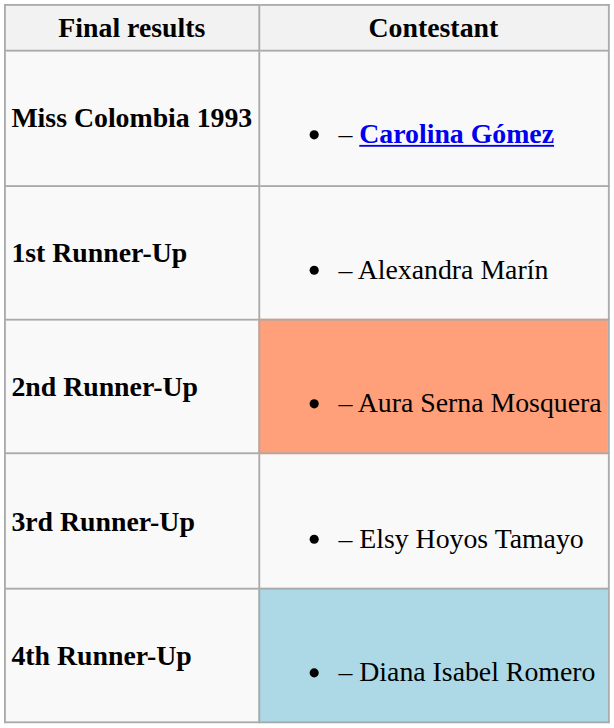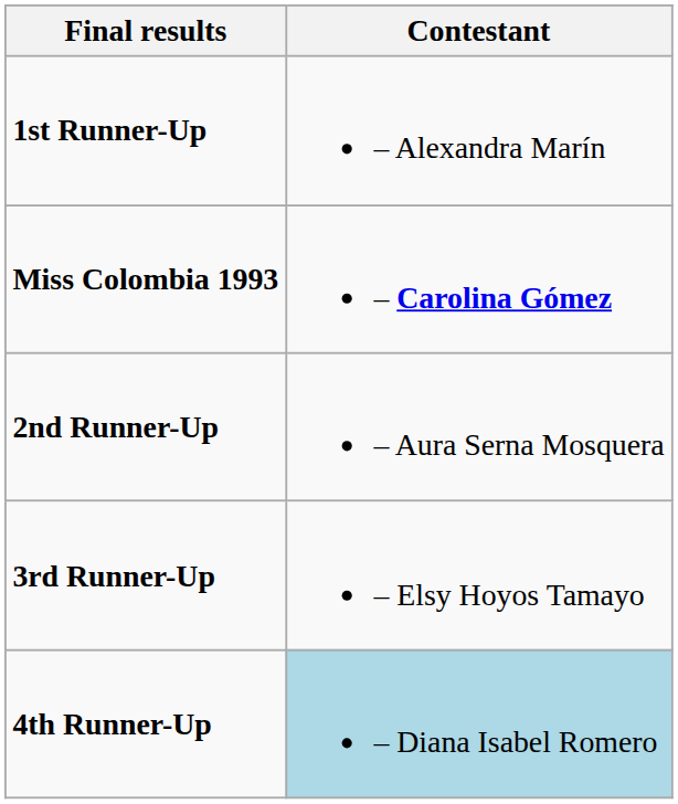rows swapped: Miss Colombia 1993 <-> 1st Runner-Up
2nd Runner-Up | Contestant: lightsalmon background -> no background
